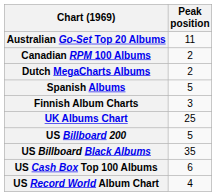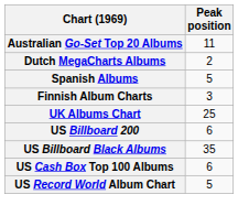- row: Canadian RPM 100 Albums | 2
US Billboard 200 | Peak position: 5 -> 6
US Record World Album Chart | Peak position: 4 -> 5
